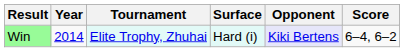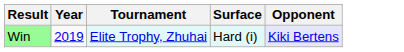- column: Score | 6–4, 6–2
Win | Year: 2014 -> 2019
